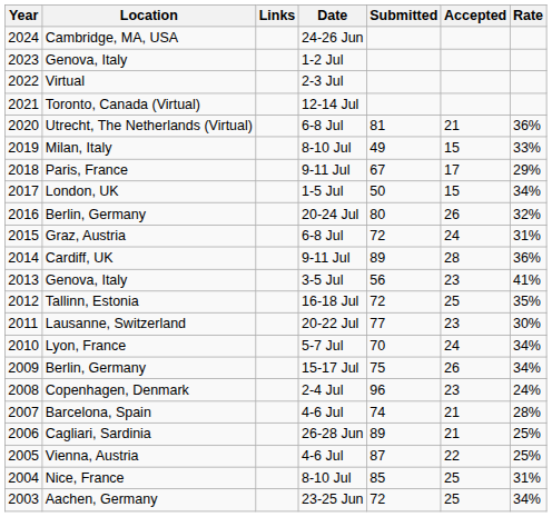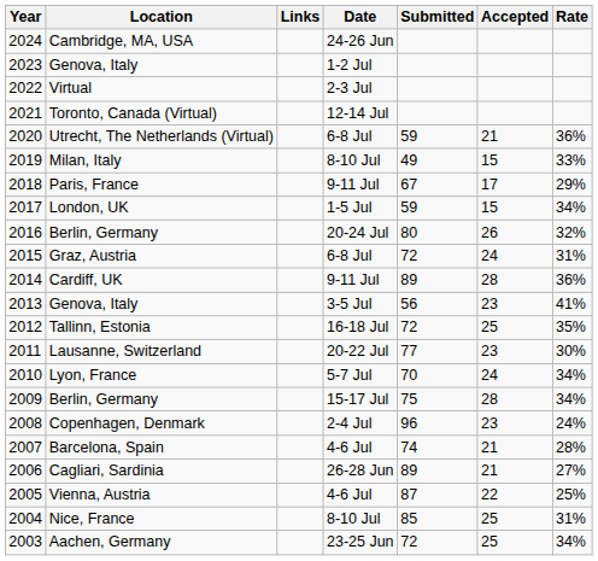Utrecht, The Netherlands (Virtual) | Submitted: 81 -> 59
London, UK | Submitted: 50 -> 59
2009 / Berlin, Germany | Accepted: 26 -> 28
Cagliari, Sardinia | Rate: 25% -> 27%
